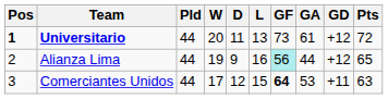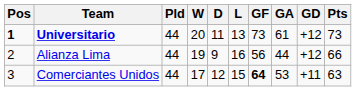Universitario | Pts: 72 -> 73
Alianza Lima | GF: paleturquoise background -> no background
Alianza Lima | Pts: 65 -> 66
